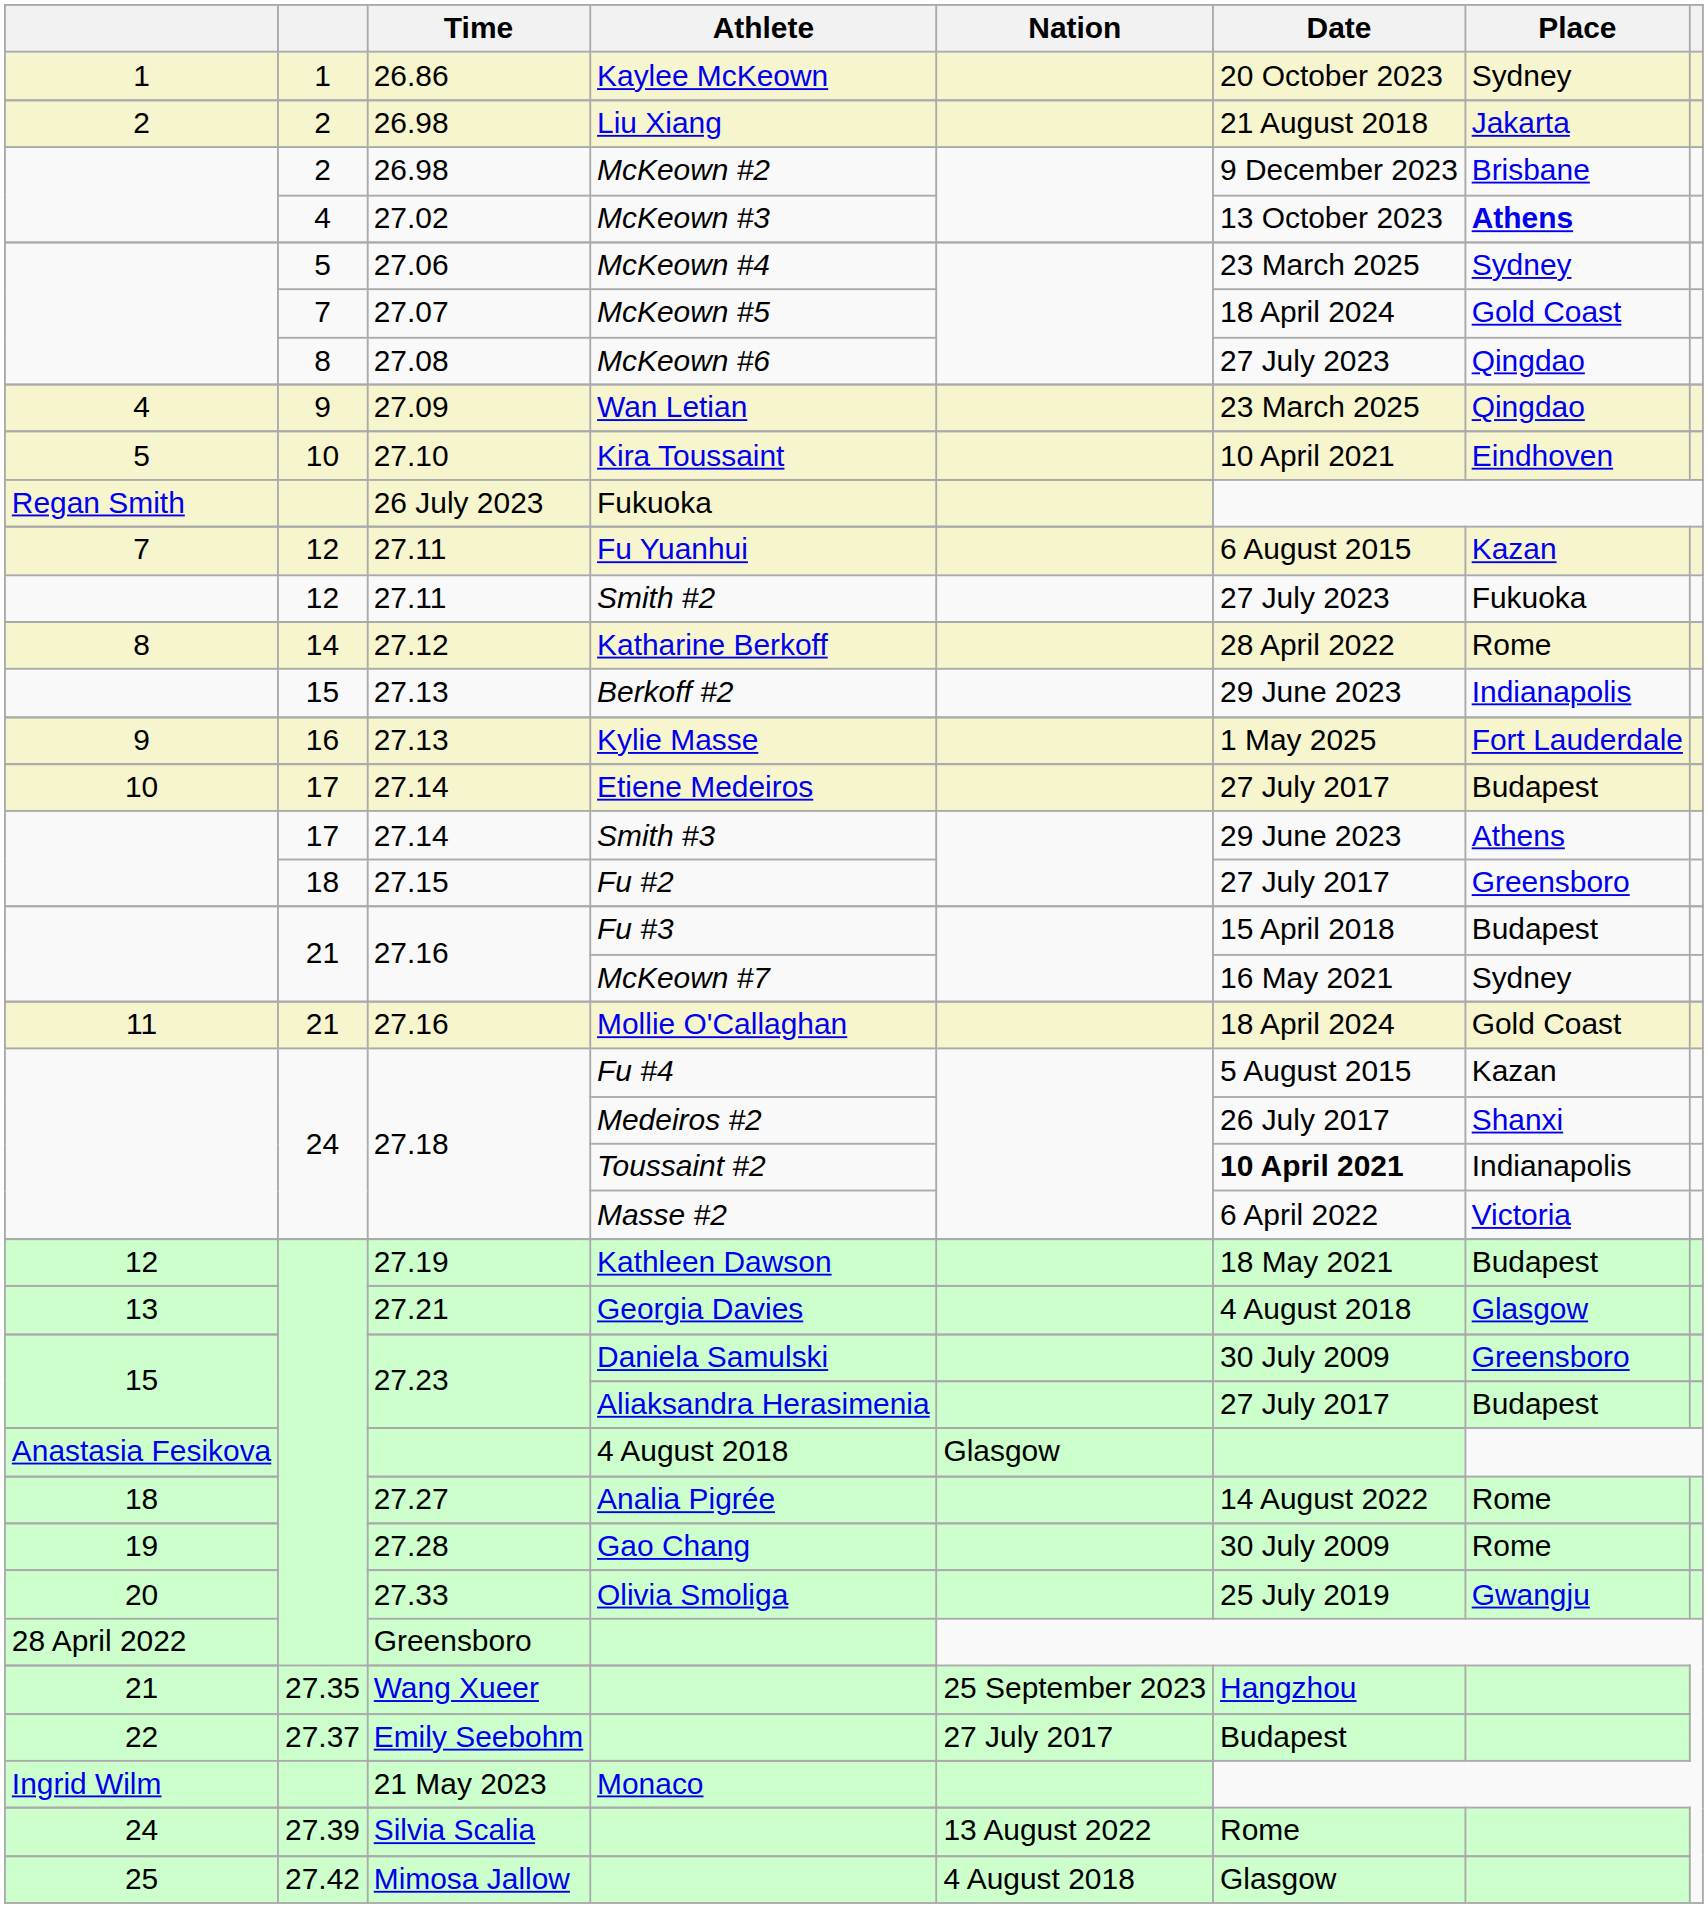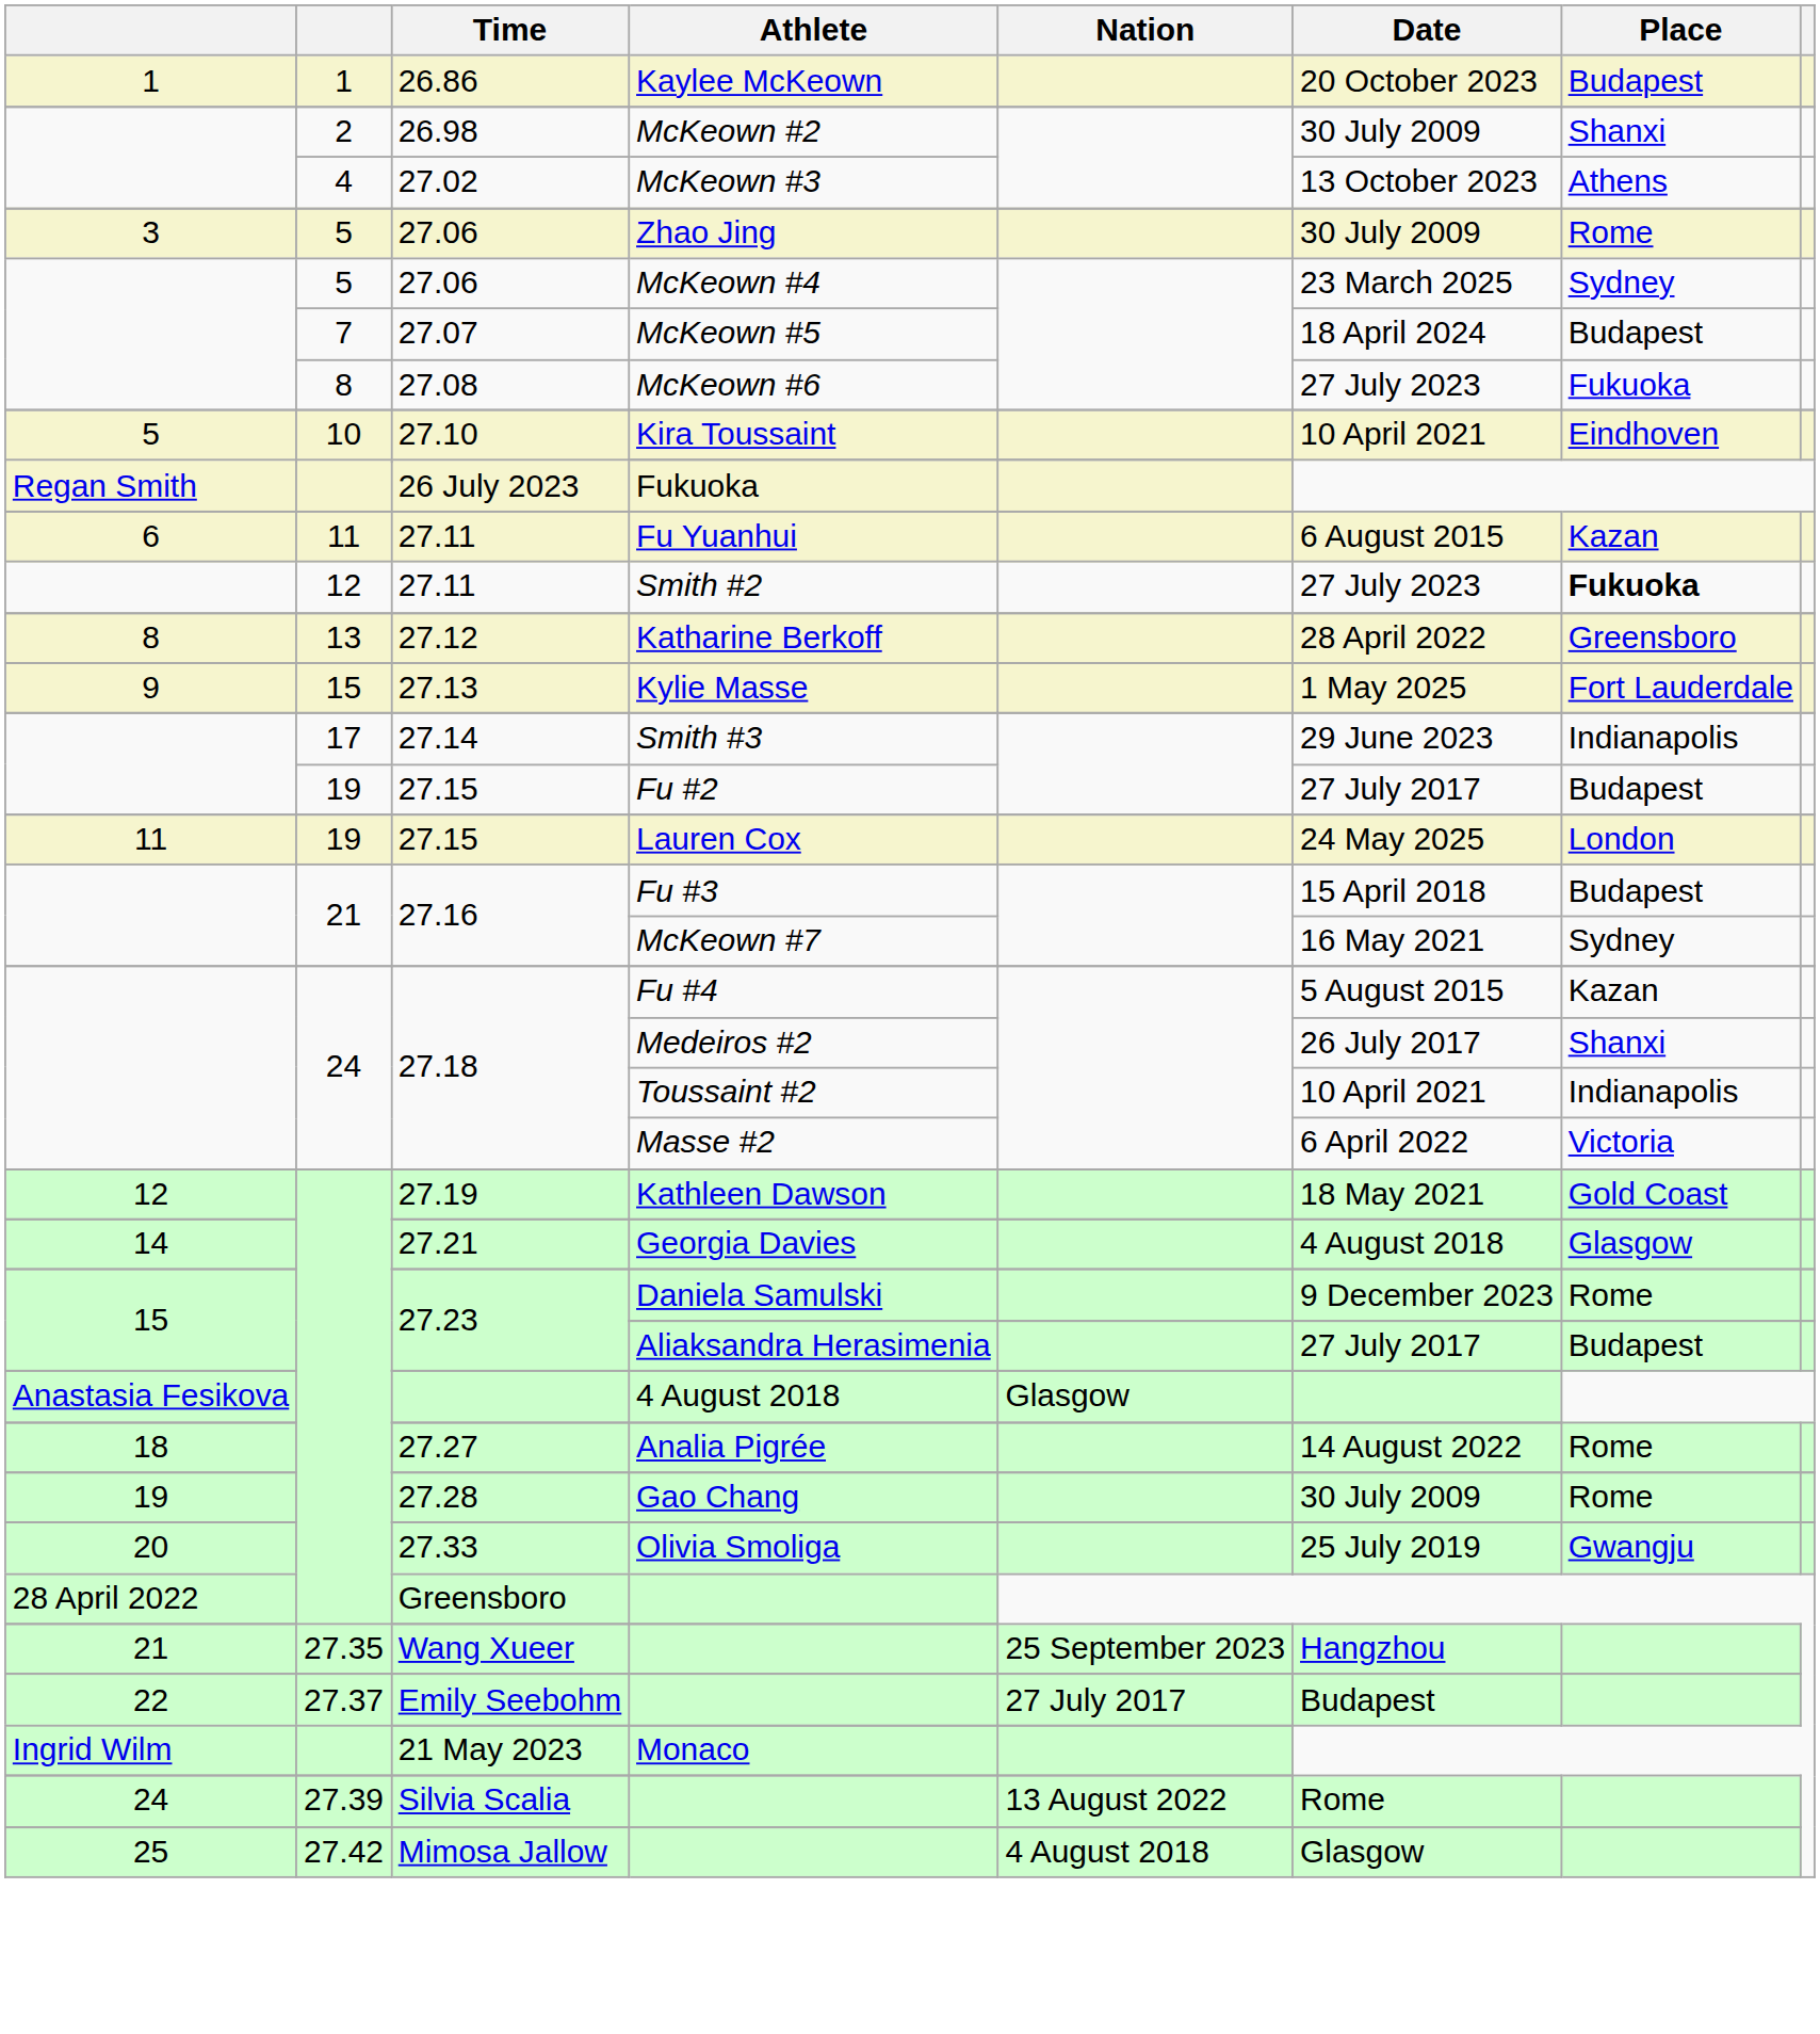Kaylee McKeown | Place: Sydney -> Budapest
- row: 2 | 2 | 26.98 | Liu Xiang | 21 August 2018 | Jakarta
McKeown #2 | Date: 9 December 2023 -> 30 July 2009
McKeown #2 | Place: Brisbane -> Shanxi
McKeown #3 | Place: bold -> normal
+ row: 3 | 5 | 27.06 | Zhao Jing | 30 July 2009 | Rome
McKeown #5 | Place: Gold Coast -> Budapest
McKeown #6 | Place: Qingdao -> Fukuoka
- row: 4 | 9 | 27.09 | Wan Letian | 23 March 2025 | Qingdao
Fu Yuanhui | column 1: 7 -> 6
Fu Yuanhui | column 2: 12 -> 11
Smith #2 | Place: normal -> bold
Katharine Berkoff | column 2: 14 -> 13
Katharine Berkoff | Place: Rome -> Greensboro
- row: 15 | 27.13 | Berkoff #2 | 29 June 2023 | Indianapolis
Kylie Masse | column 2: 16 -> 15
- row: 10 | 17 | 27.14 | Etiene Medeiros | 27 July 2017 | Budapest
Smith #3 | Place: Athens -> Indianapolis
Fu #2 | column 2: 18 -> 19
Fu #2 | Place: Greensboro -> Budapest
+ row: 11 | 19 | 27.15 | Lauren Cox | 24 May 2025 | London
- row: 11 | 21 | 27.16 | Mollie O'Callaghan | 18 April 2024 | Gold Coast
Toussaint #2 | Date: bold -> normal
Kathleen Dawson | Place: Budapest -> Gold Coast
Georgia Davies | column 1: 13 -> 14
Daniela Samulski | Date: 30 July 2009 -> 9 December 2023
Daniela Samulski | Place: Greensboro -> Rome
